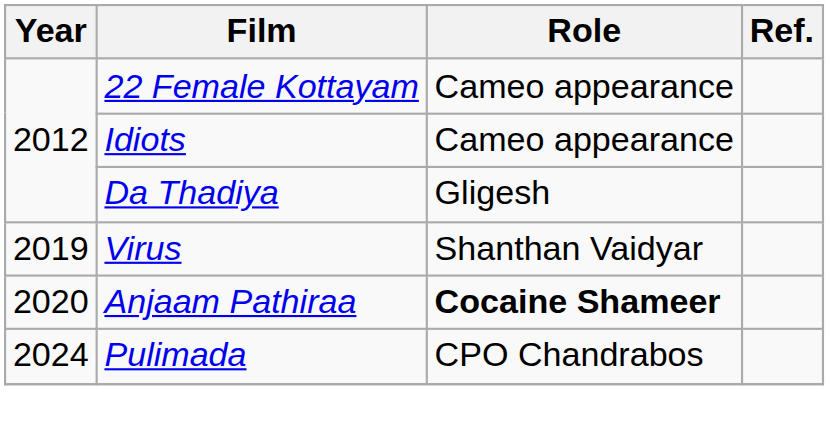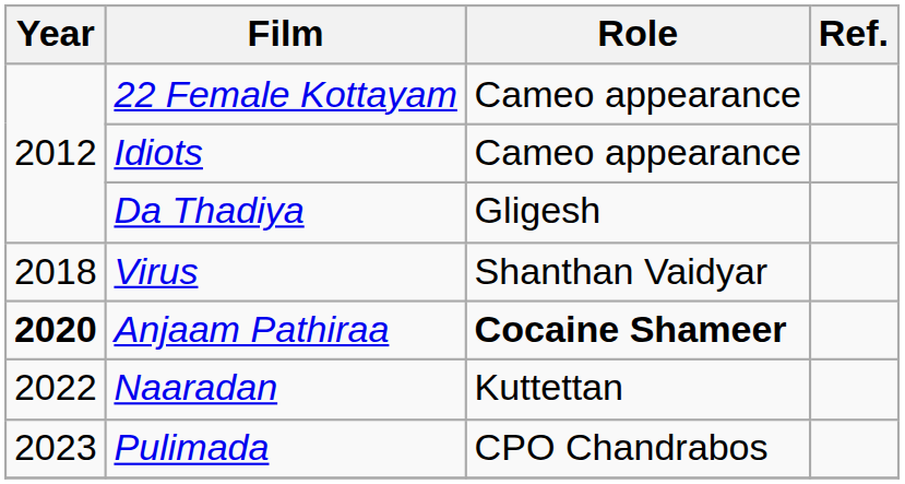Virus | Year: 2019 -> 2018
Anjaam Pathiraa | Year: normal -> bold
+ row: 2022 | Naaradan | Kuttettan
Pulimada | Year: 2024 -> 2023
